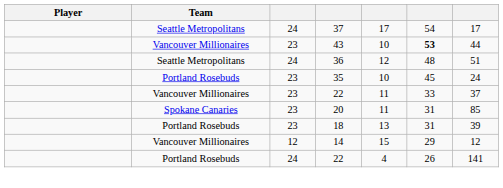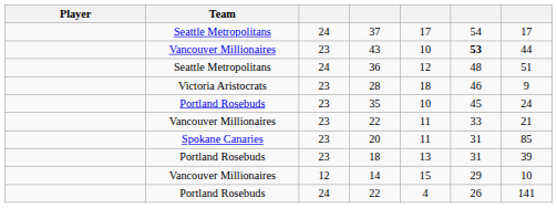+ row: Victoria Aristocrats | 23 | 28 | 18 | 46 | 9
Vancouver Millionaires / 22 | column 7: 37 -> 21
14 | column 7: 12 -> 10
